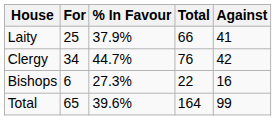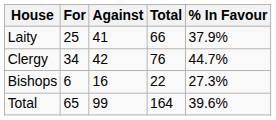columns swapped: Against <-> % In Favour
